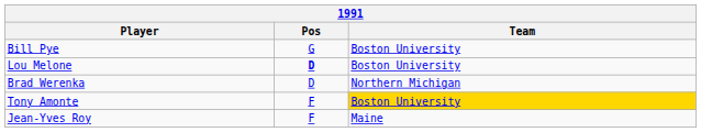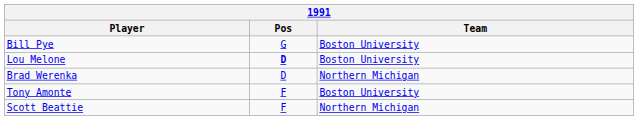Tony Amonte | Team: gold background -> no background
+ row: Scott Beattie | F | Northern Michigan
- row: Jean-Yves Roy | F | Maine
